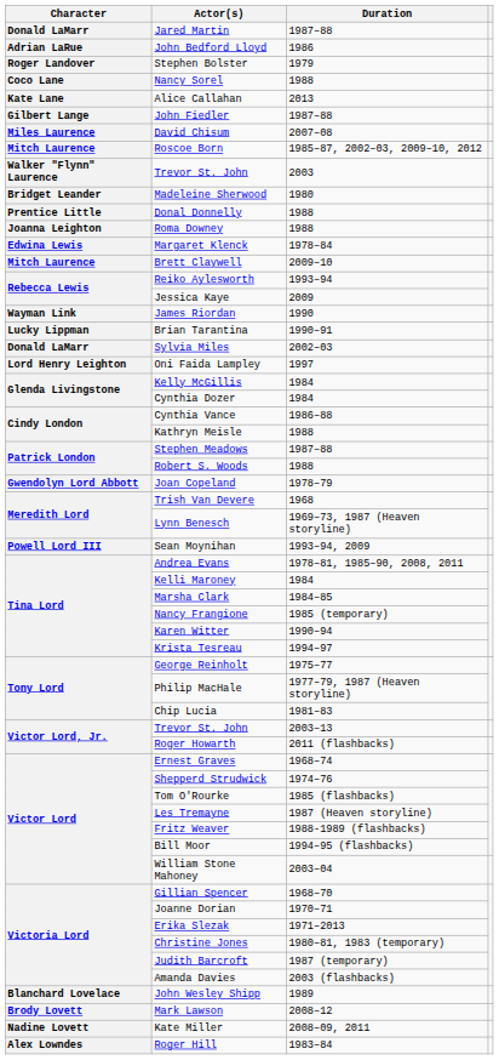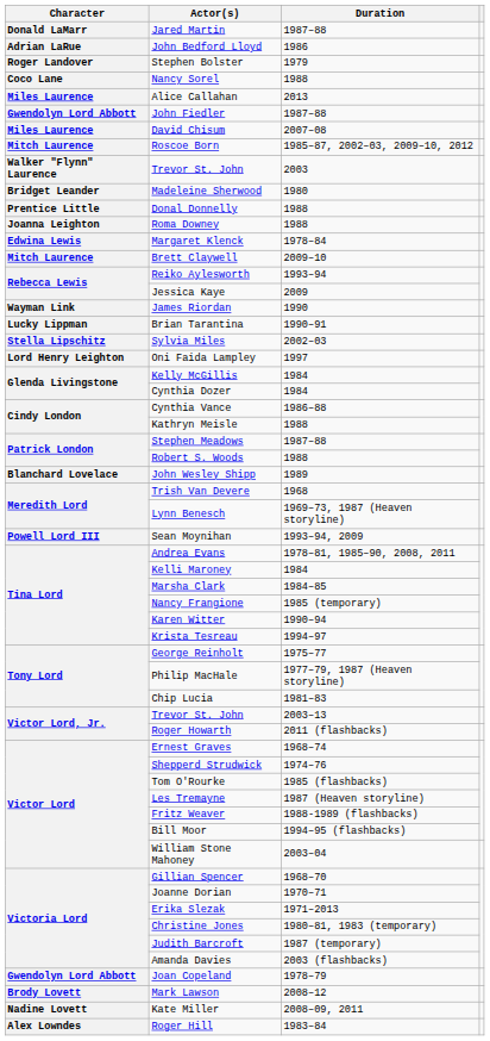Alice Callahan | Character: Kate Lane -> Miles Laurence
John Fiedler | Character: Gilbert Lange -> Gwendolyn Lord Abbott
Sylvia Miles | Character: Donald LaMarr -> Stella Lipschitz
rows swapped: Joan Copeland <-> John Wesley Shipp
